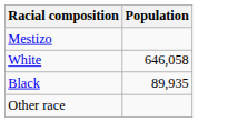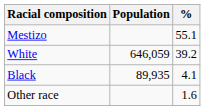+ column: % | 55.1 | 39.2 | 4.1 | 1.6
White | Population: 646,058 -> 646,059
